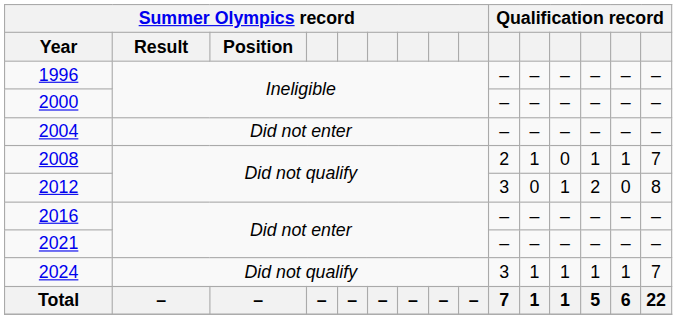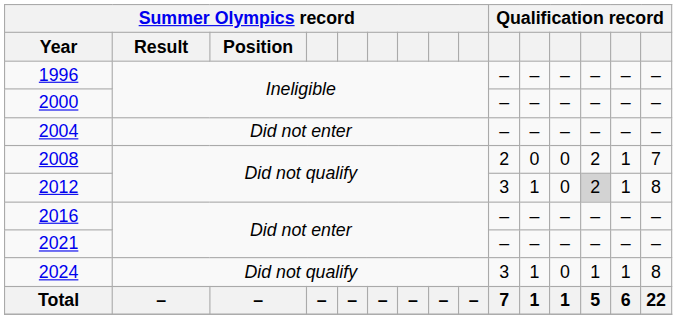2008 | column 11: 1 -> 0
2008 | column 13: 1 -> 2
2012 | column 11: 0 -> 1
2012 | column 12: 1 -> 0
2012 | column 13: no background -> lightgrey background
2012 | column 14: 0 -> 1
2024 | column 12: 1 -> 0
2024 | column 15: 7 -> 8
